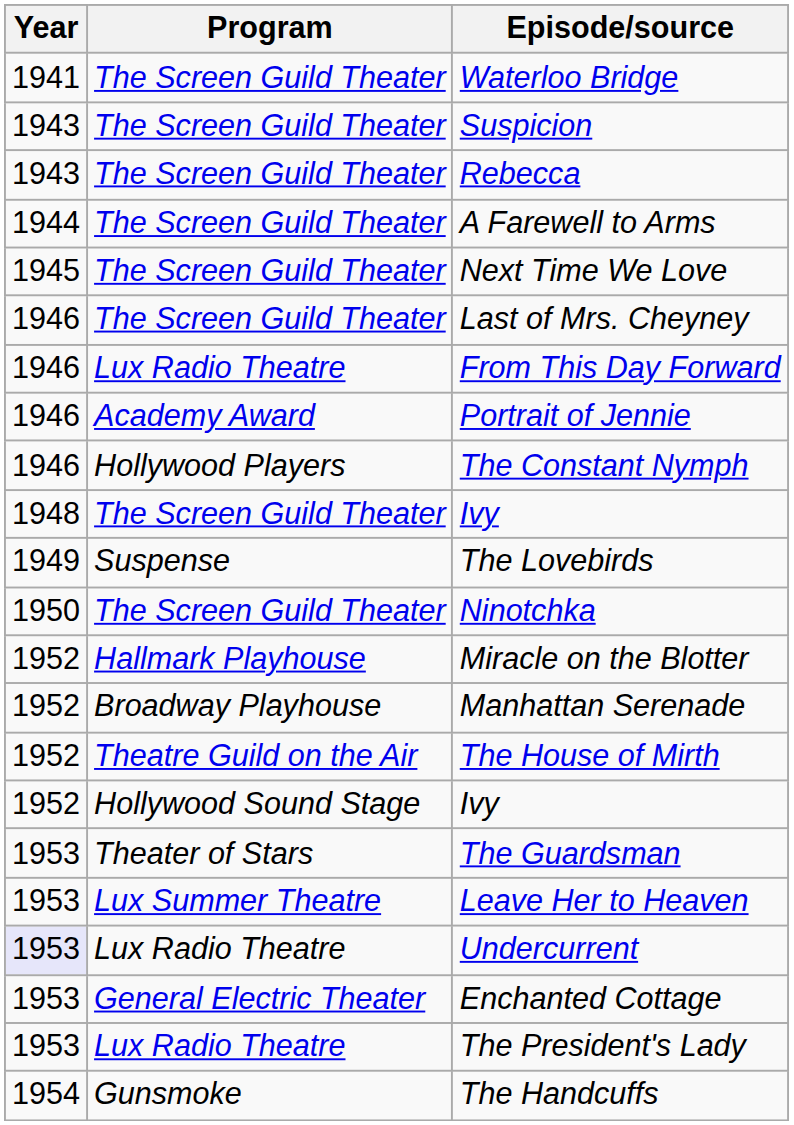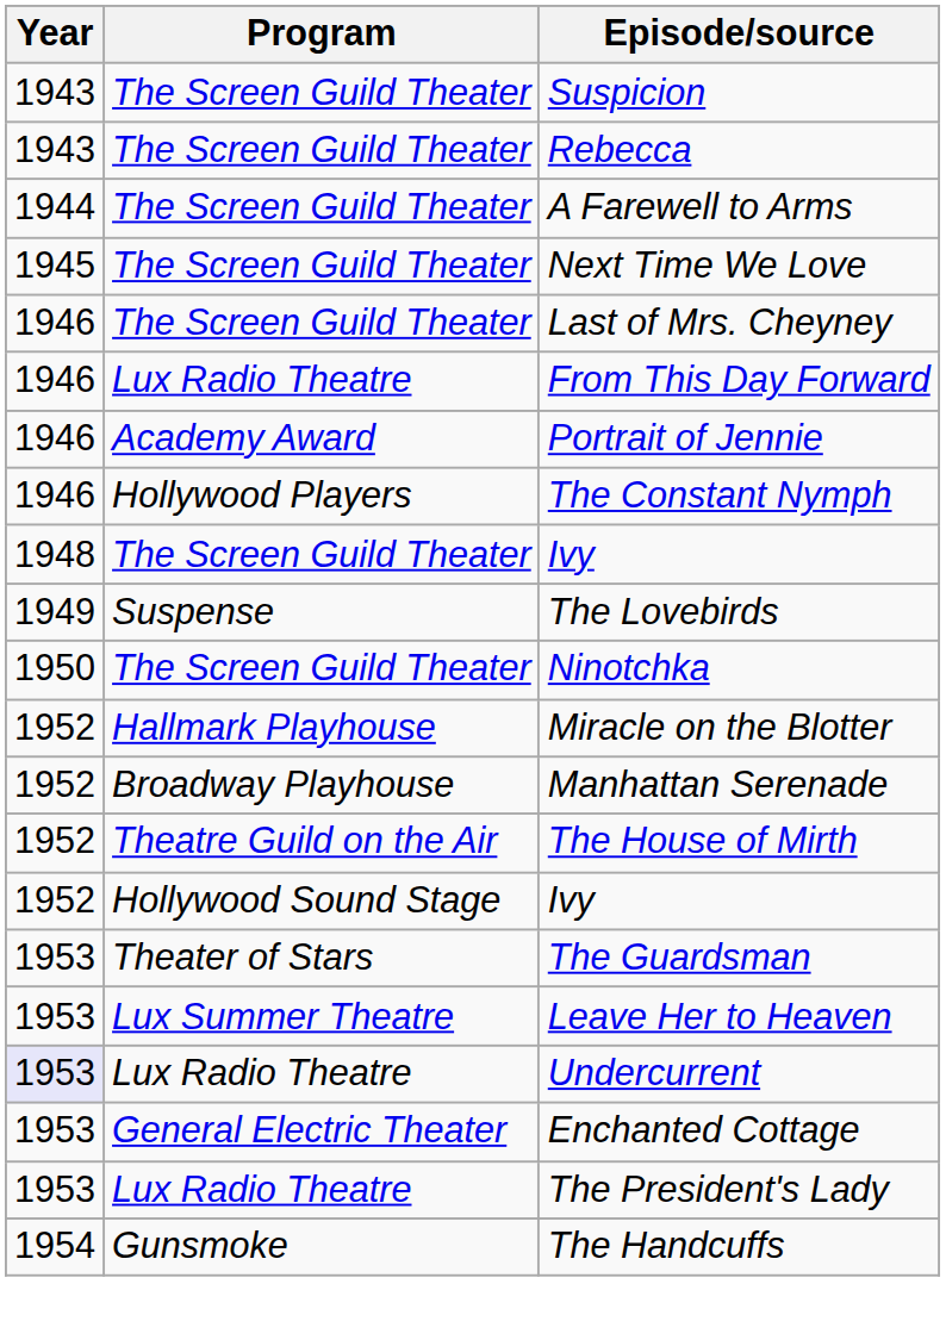- row: 1941 | The Screen Guild Theater | Waterloo Bridge
